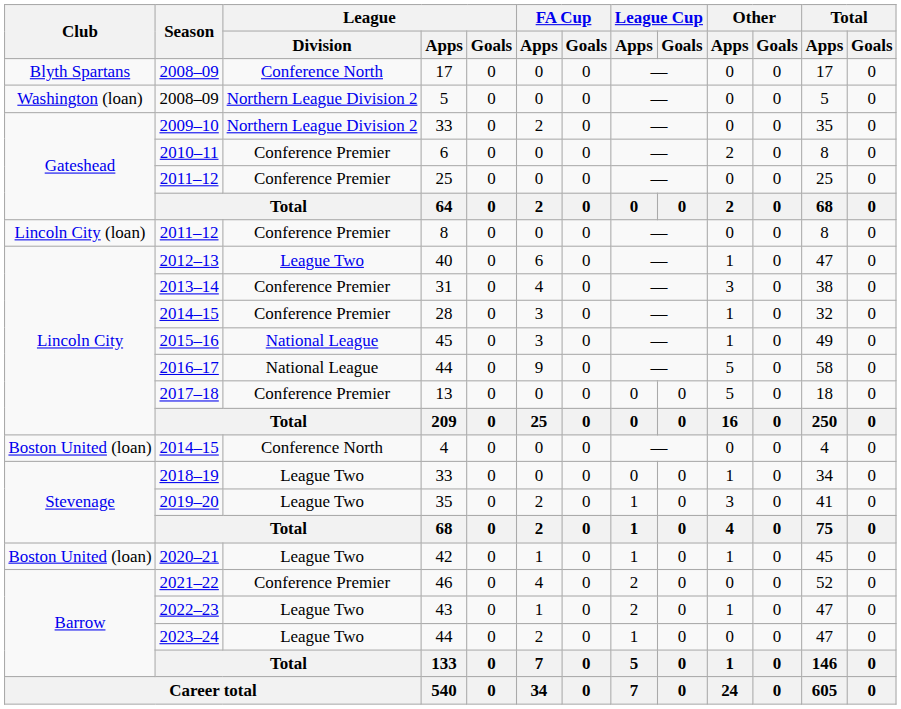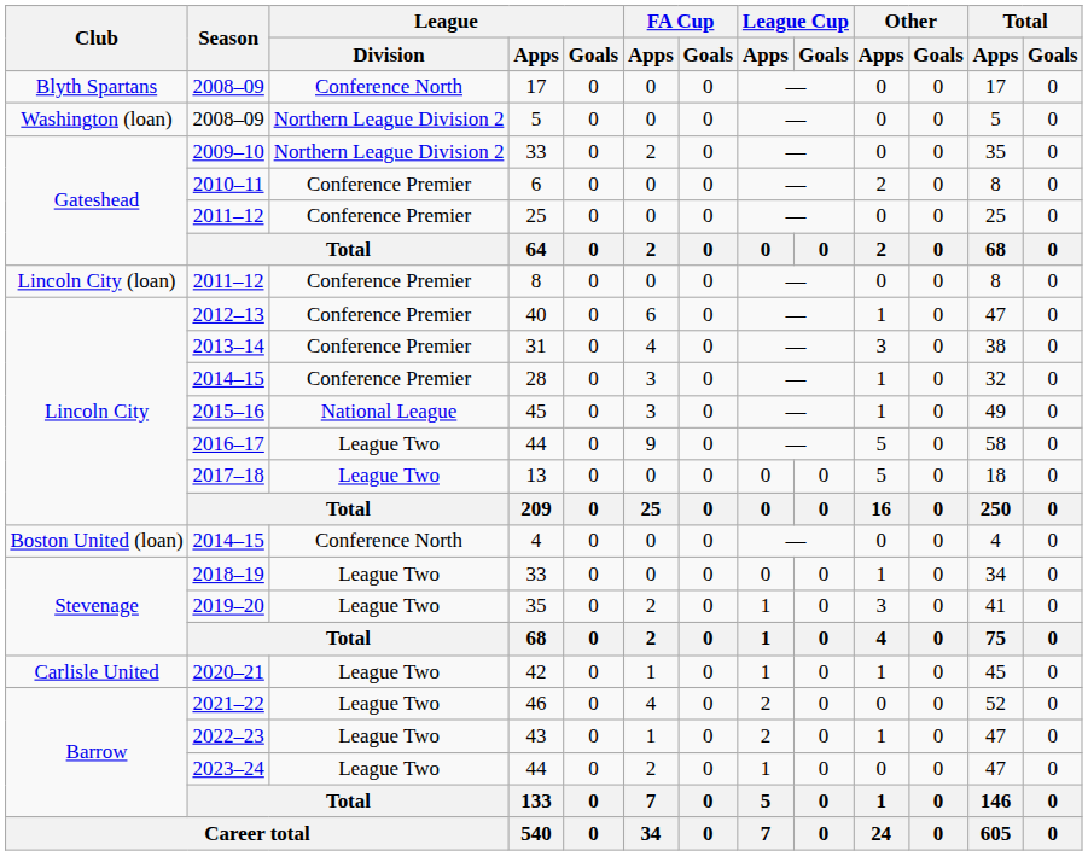40 | League / Division: League Two -> Conference Premier
2016–17 / 44 | League / Division: National League -> League Two
13 | League / Division: Conference Premier -> League Two
42 | Club: Boston United (loan) -> Carlisle United
46 | League / Division: Conference Premier -> League Two
